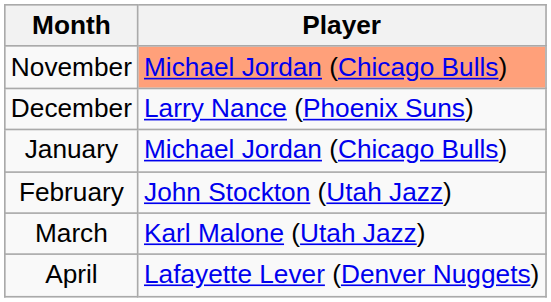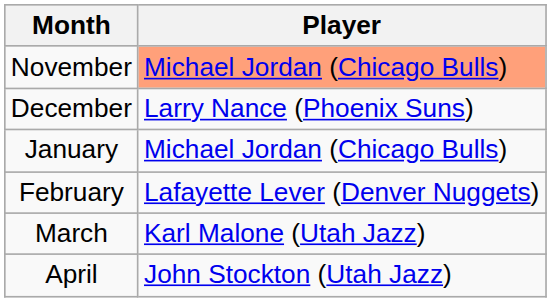February | Player: John Stockton (Utah Jazz) -> Lafayette Lever (Denver Nuggets)
April | Player: Lafayette Lever (Denver Nuggets) -> John Stockton (Utah Jazz)
